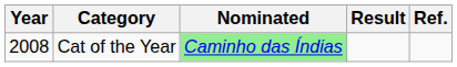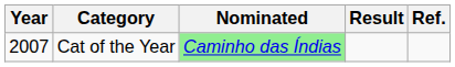Cat of the Year | Year: 2008 -> 2007
